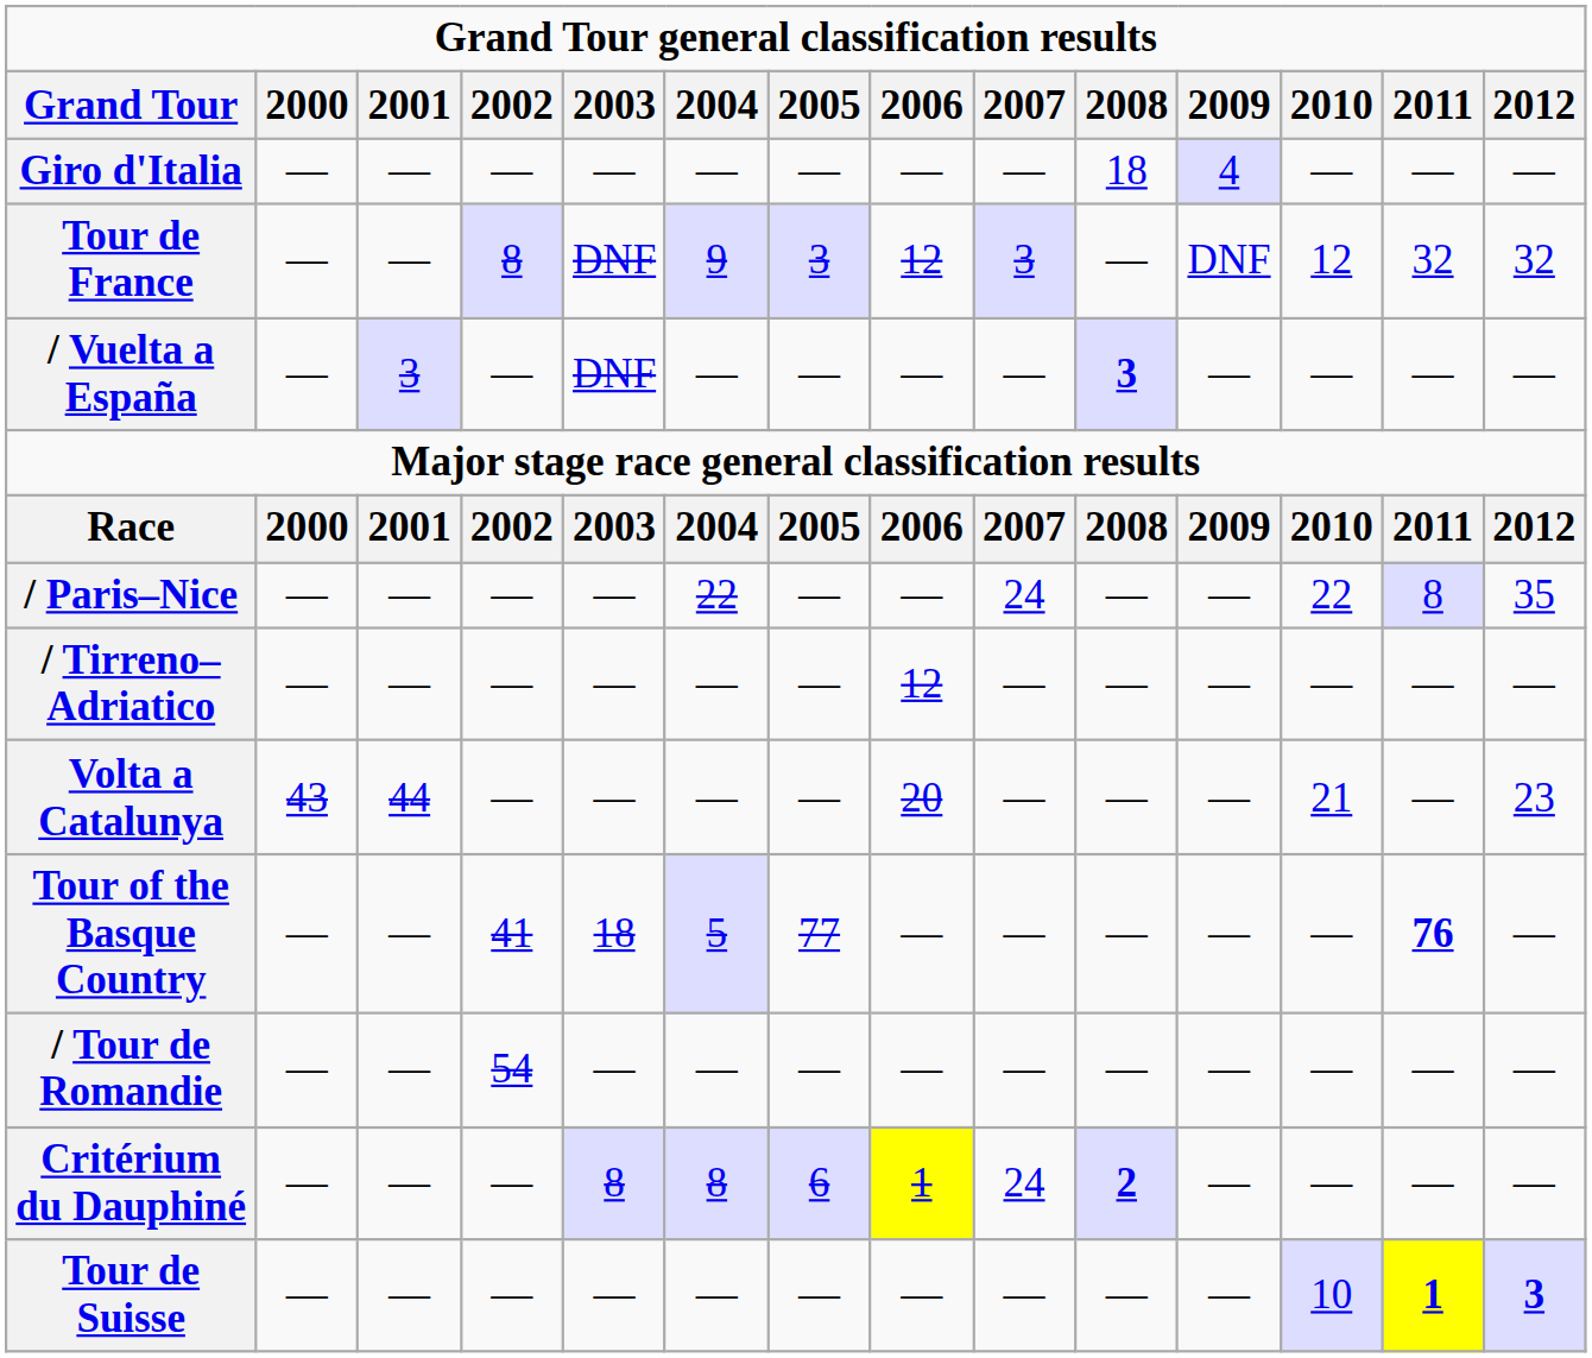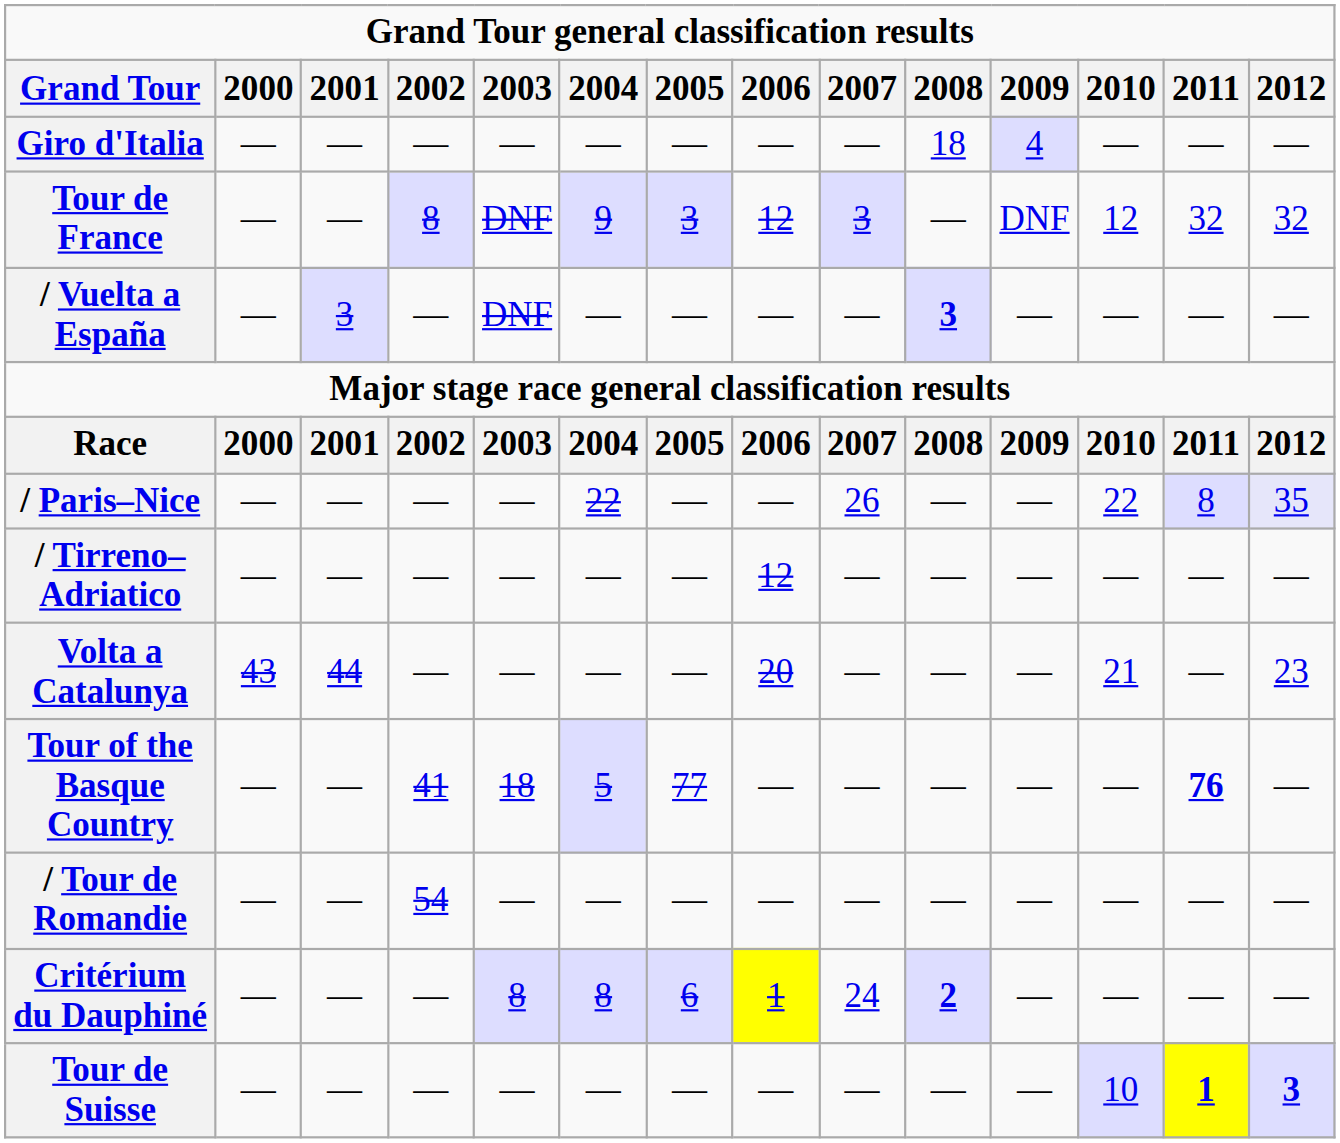/ Paris–Nice | 2007: 24 -> 26
/ Paris–Nice | 2012: no background -> lavender background
